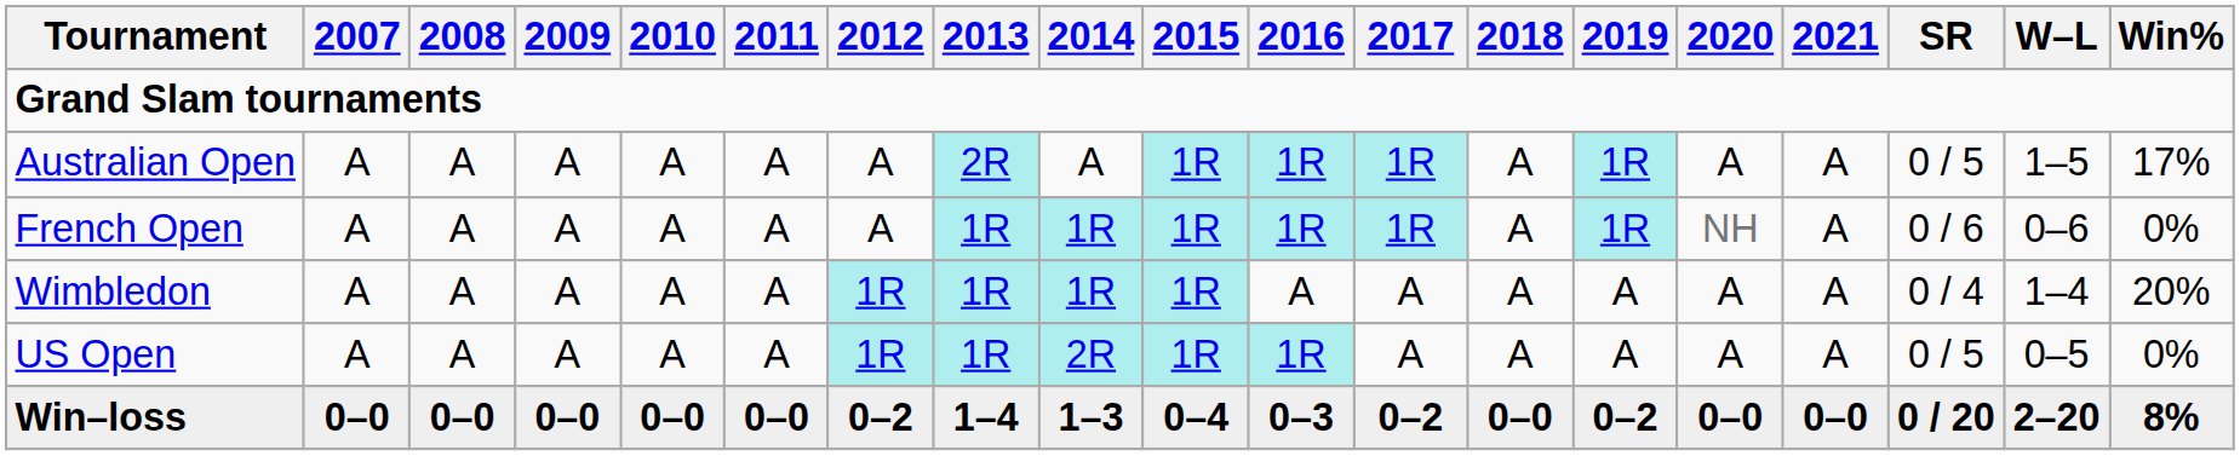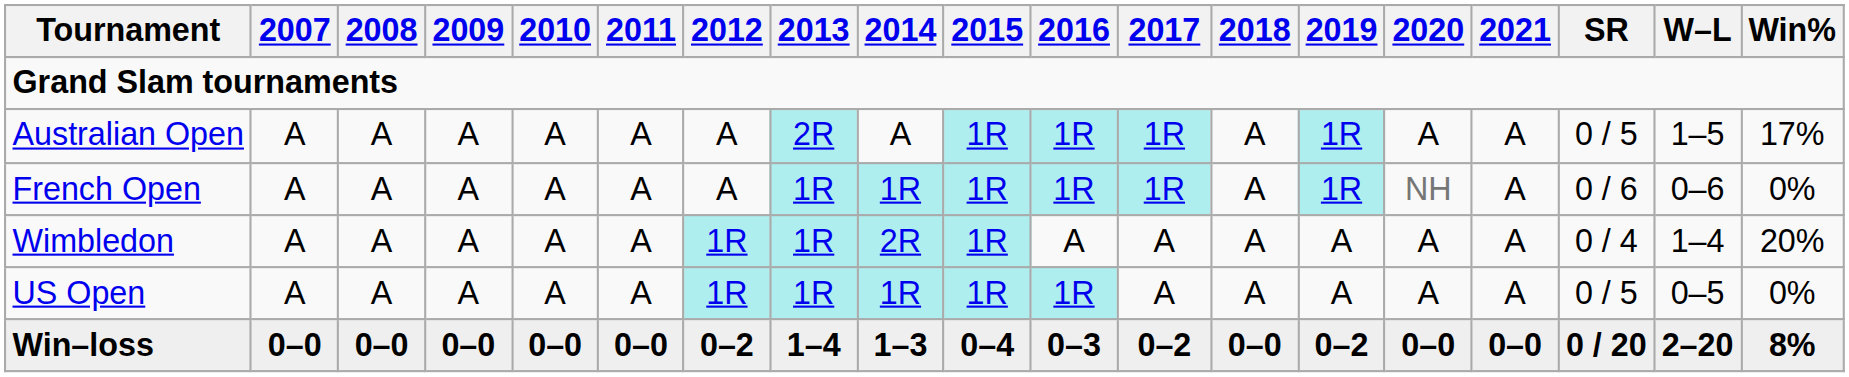Wimbledon | 2014: 1R -> 2R
US Open | 2014: 2R -> 1R
